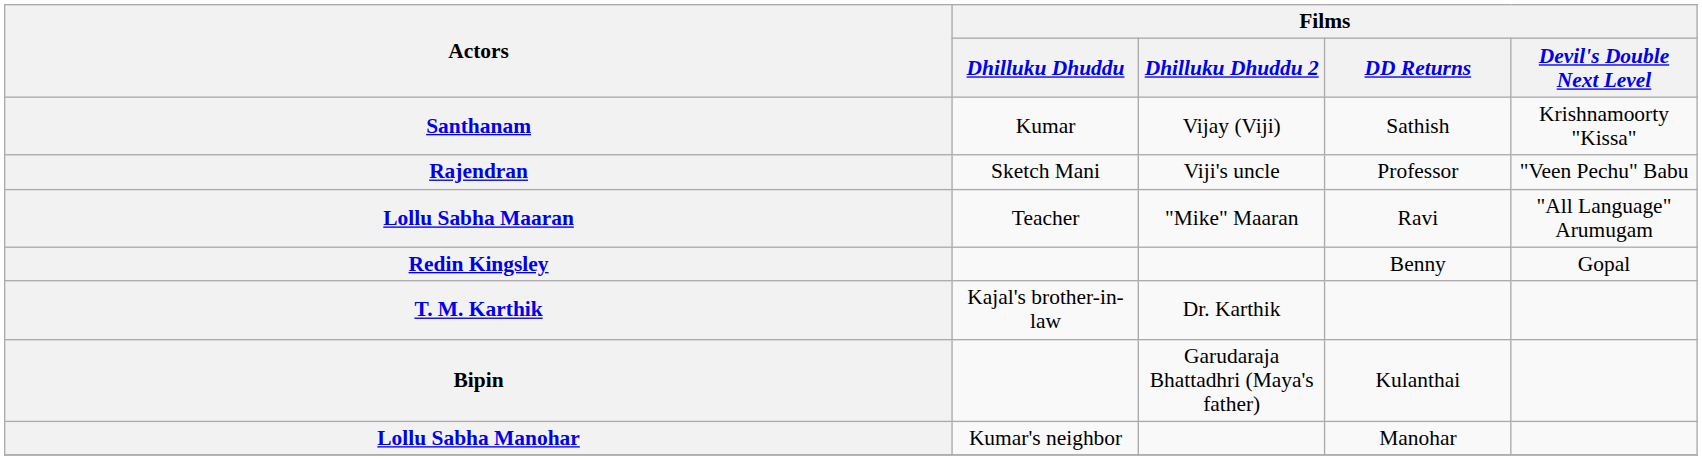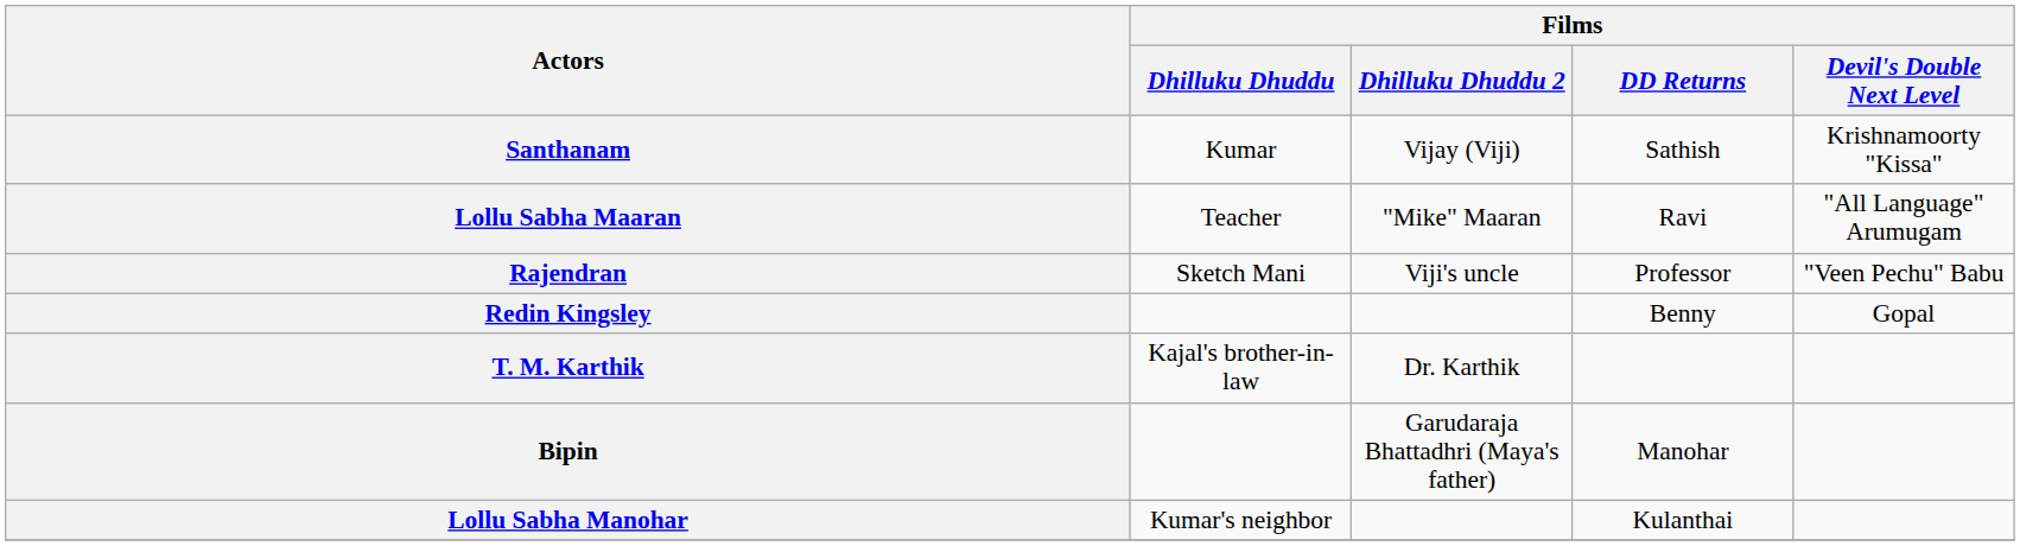rows swapped: Rajendran <-> Lollu Sabha Maaran
Bipin | Films / DD Returns: Kulanthai -> Manohar
Lollu Sabha Manohar | Films / DD Returns: Manohar -> Kulanthai
